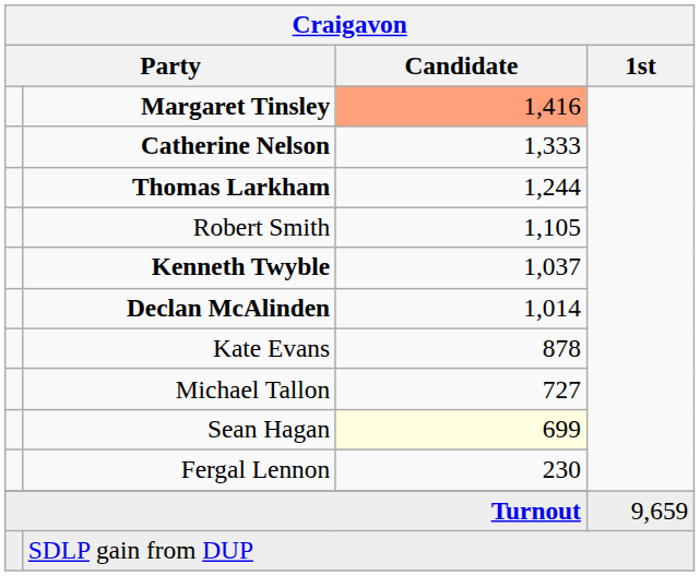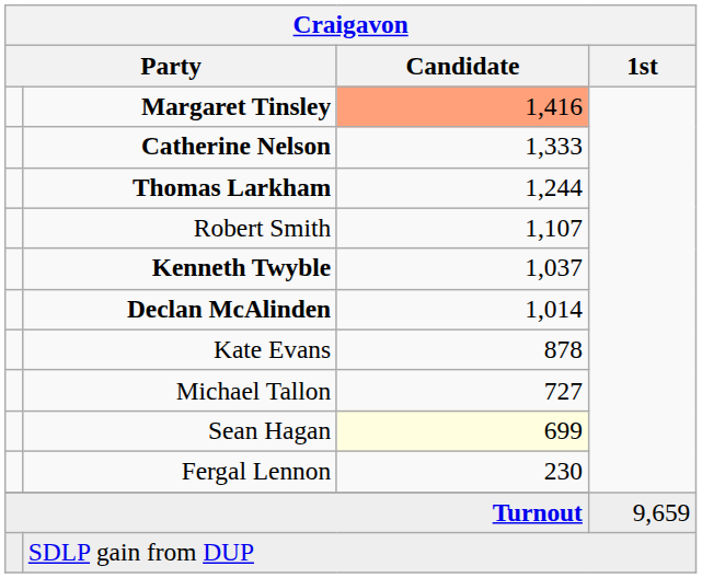Robert Smith | Craigavon / Candidate: 1,105 -> 1,107
